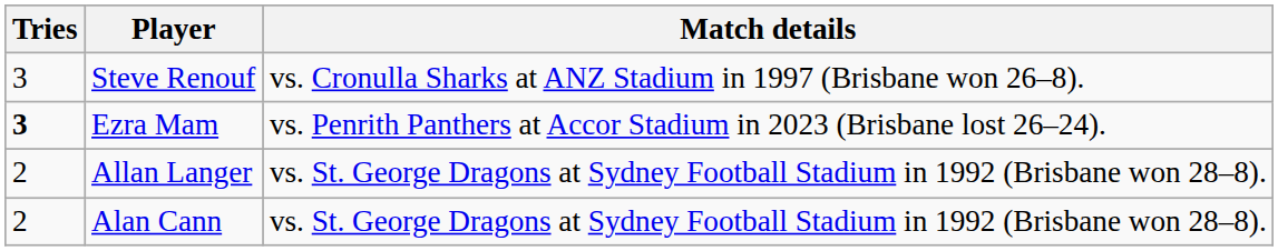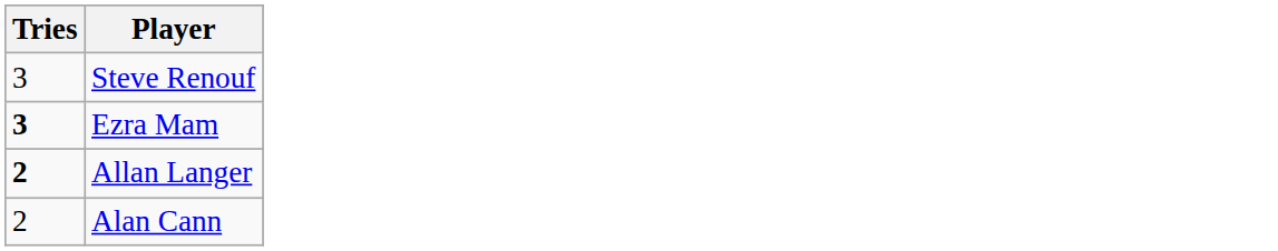- column: Match details | vs. Cronulla Sharks at ANZ Stadium in 1997 (Brisbane won 26–8). | vs. Penrith Panthers at Accor Stadium in 2023 (Brisbane lost 26–24). | vs. St. George Dragons at Sydney Football Stadium in 1992 (Brisbane won 28–8). | vs. St. George Dragons at Sydney Football Stadium in 1992 (Brisbane won 28–8).
Allan Langer | Tries: normal -> bold
